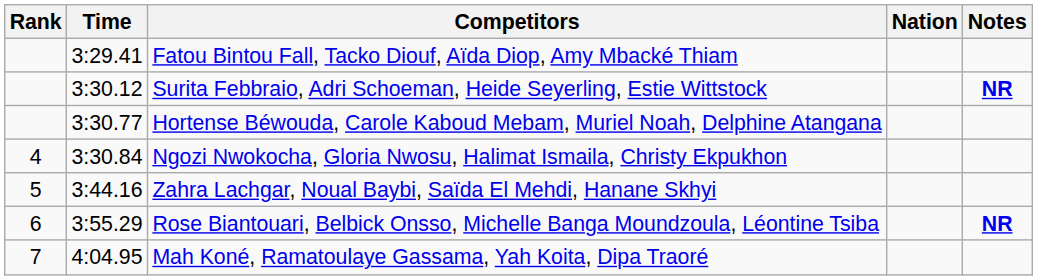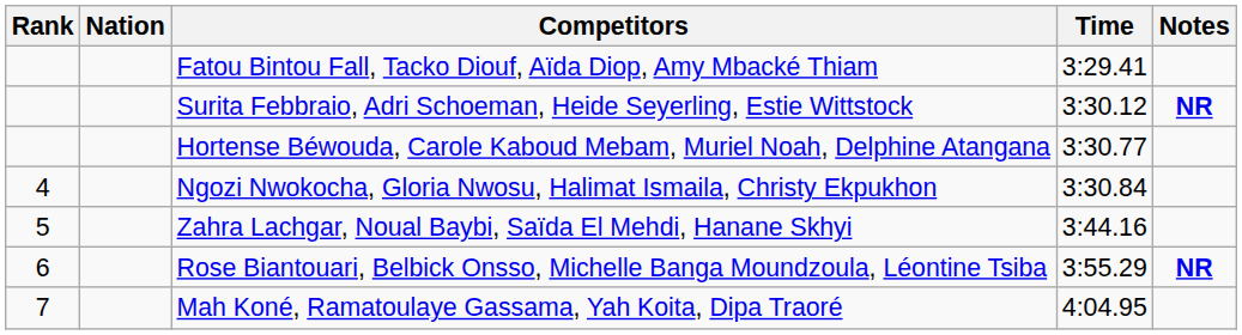columns swapped: Nation <-> Time
